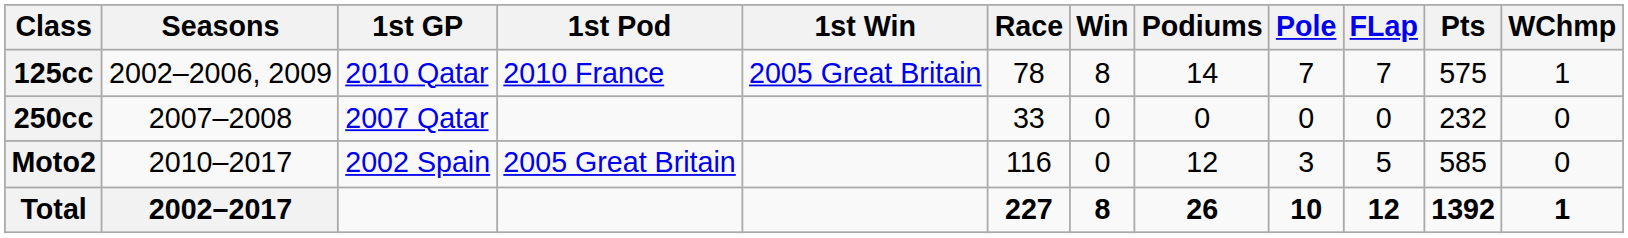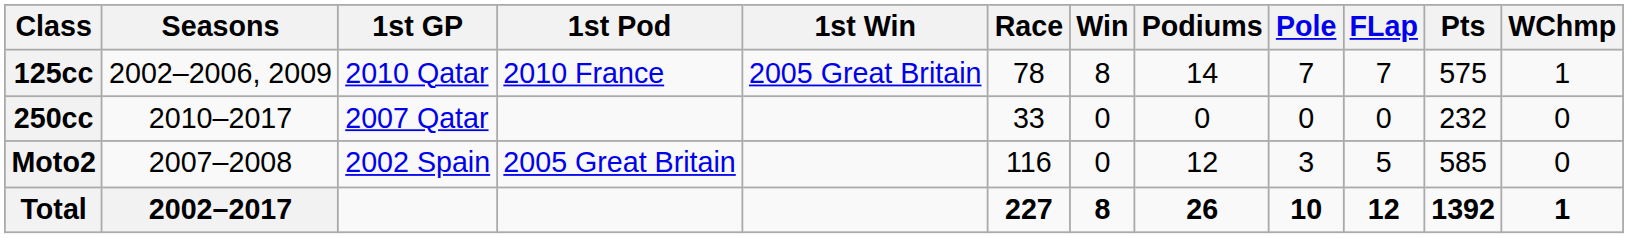250cc | Seasons: 2007–2008 -> 2010–2017
Moto2 | Seasons: 2010–2017 -> 2007–2008
